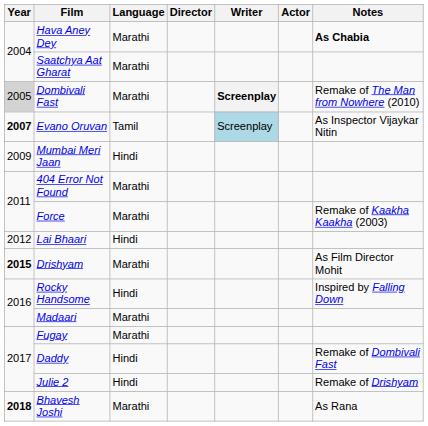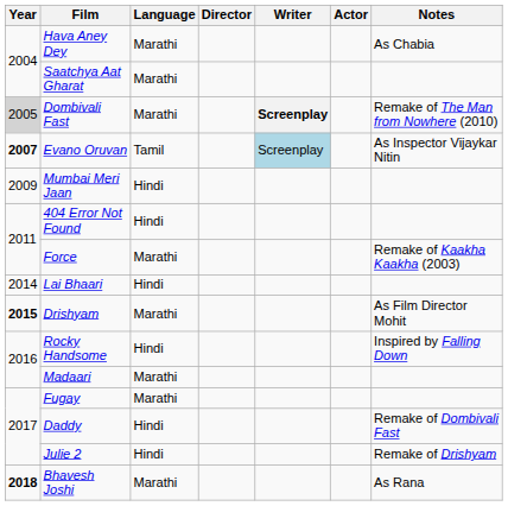Hava Aney Dey | Notes: bold -> normal
404 Error Not Found | Language: Marathi -> Hindi
Lai Bhaari | Year: 2012 -> 2014
